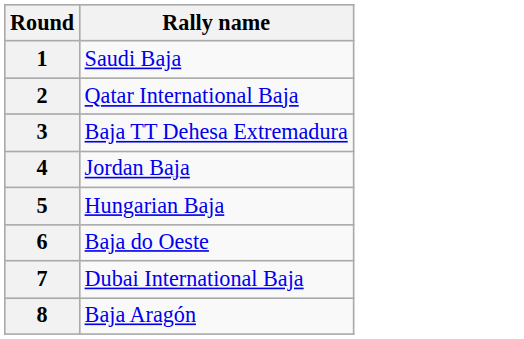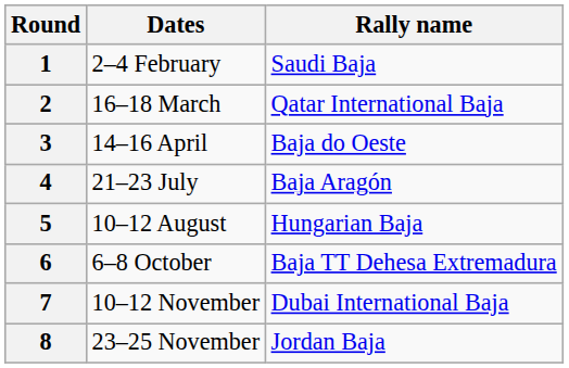+ column: Dates | 2–4 February | 16–18 March | 14–16 April | 21–23 July | 10–12 August | 6–8 October | 10–12 November | 23–25 November
3 | Rally name: Baja TT Dehesa Extremadura -> Baja do Oeste
4 | Rally name: Jordan Baja -> Baja Aragón
6 | Rally name: Baja do Oeste -> Baja TT Dehesa Extremadura
8 | Rally name: Baja Aragón -> Jordan Baja
